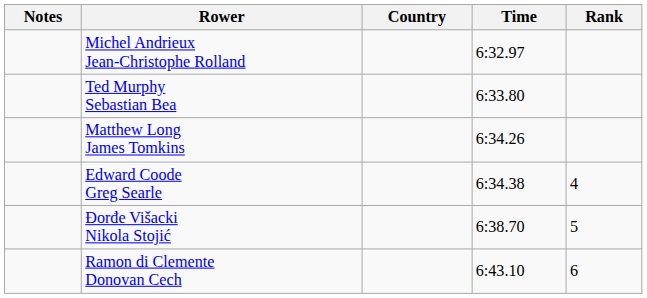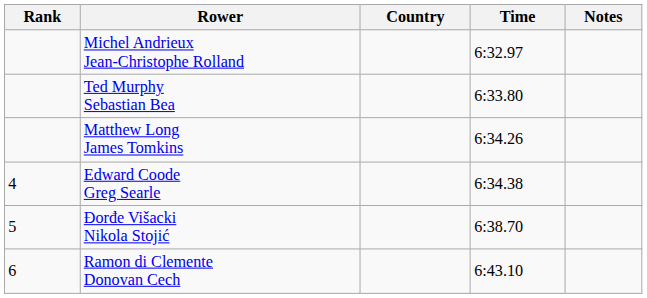columns swapped: Rank <-> Notes
